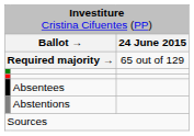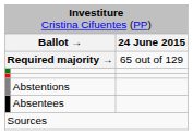rows swapped: Abstentions <-> Absentees
